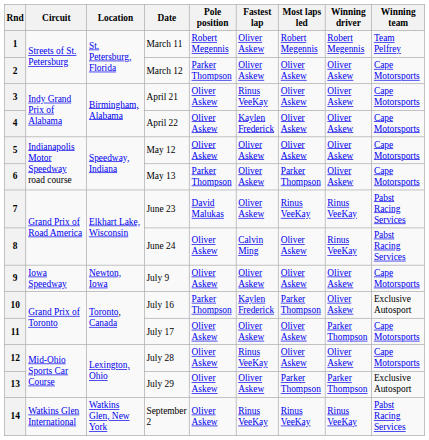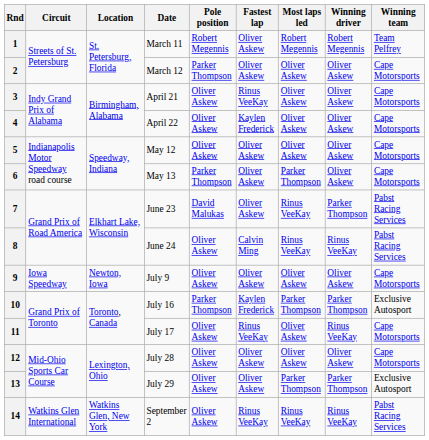7 | Winning driver: Rinus VeeKay -> Parker Thompson
8 | Most laps led: Oliver Askew -> Rinus VeeKay
10 | Winning driver: Oliver Askew -> Parker Thompson
11 | Fastest lap: Oliver Askew -> Rinus VeeKay
11 | Winning driver: Parker Thompson -> Rinus VeeKay
12 | Fastest lap: Rinus VeeKay -> Oliver Askew
